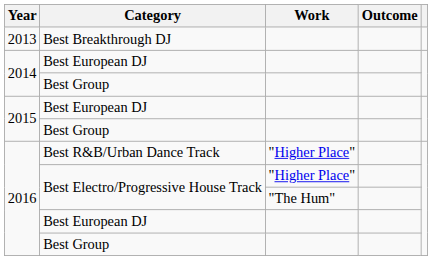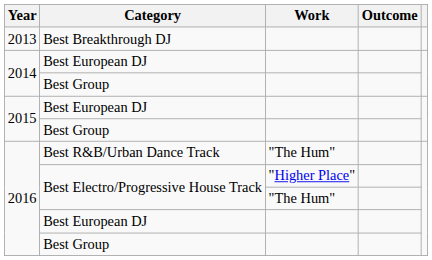Best R&B/Urban Dance Track | Work: "Higher Place" -> "The Hum"
